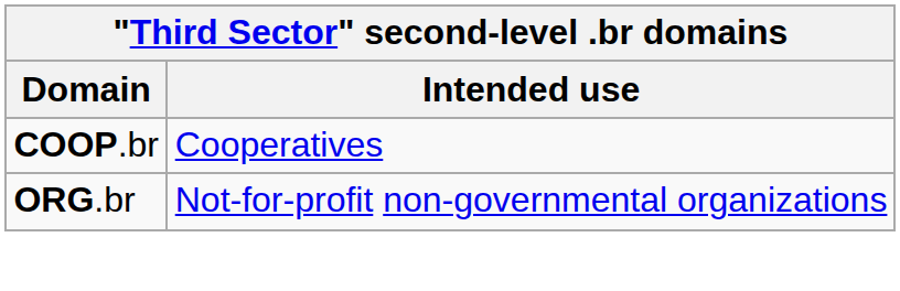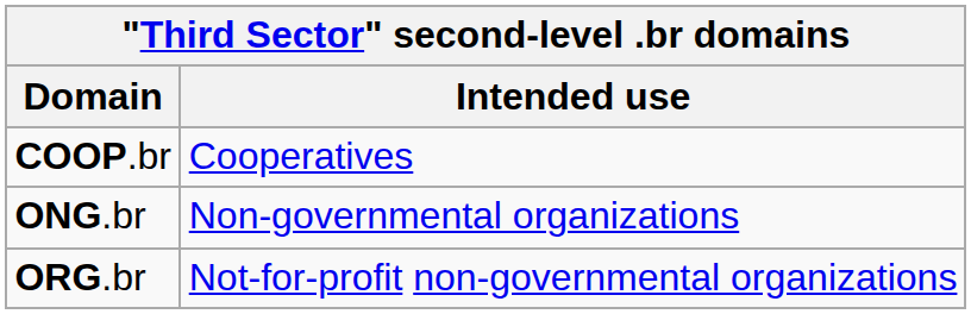+ row: ONG.br | Non-governmental organizations
